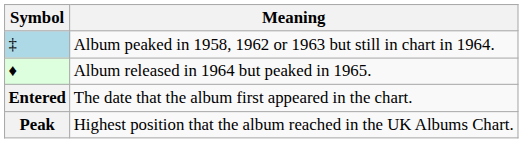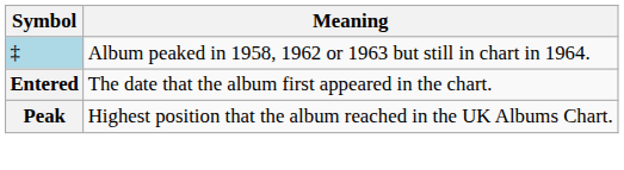- row: ♦ | Album released in 1964 but peaked in 1965.
